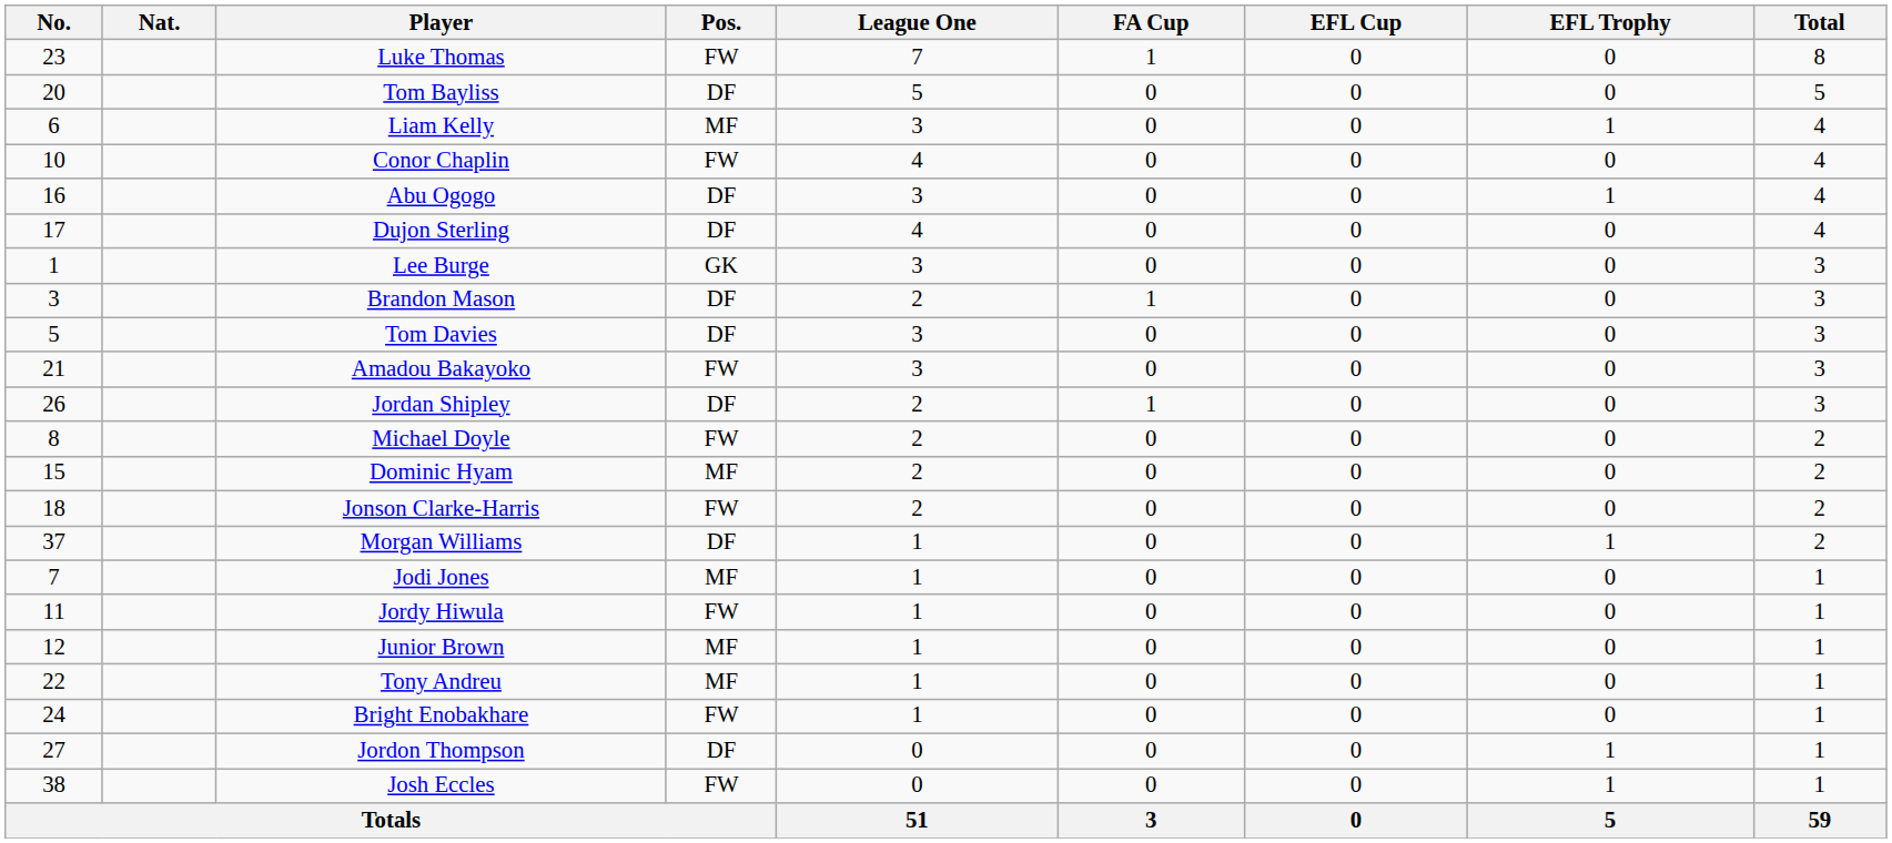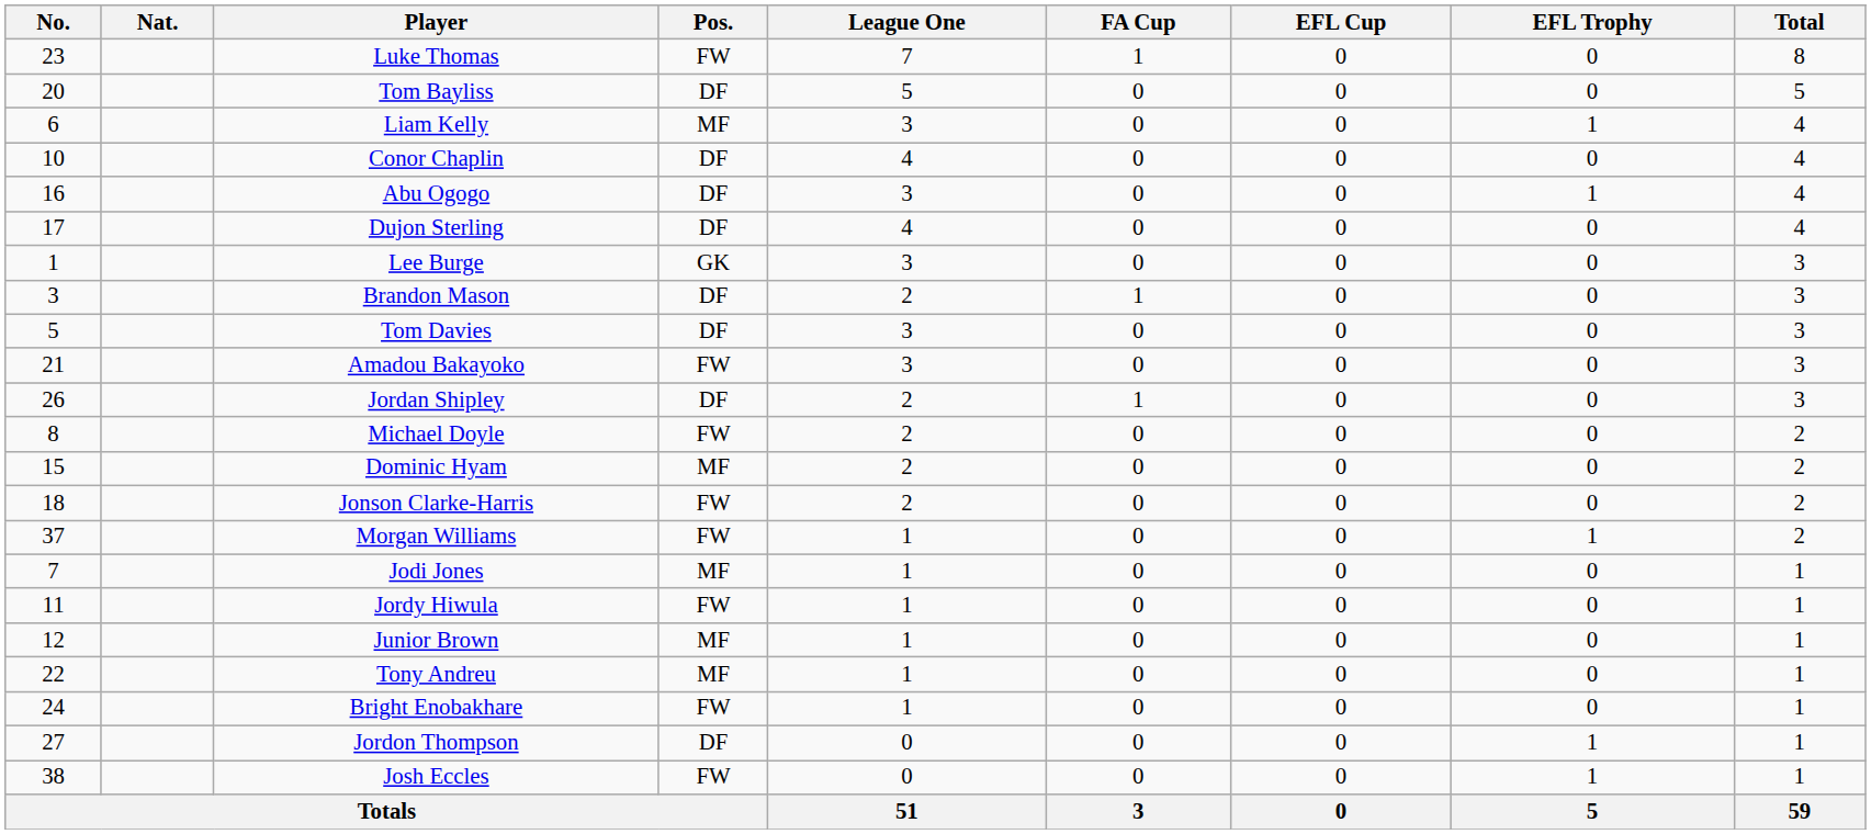Conor Chaplin | Pos.: FW -> DF
Morgan Williams | Pos.: DF -> FW
